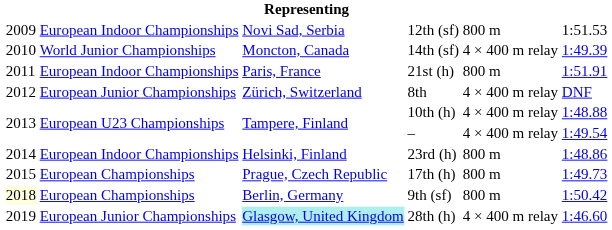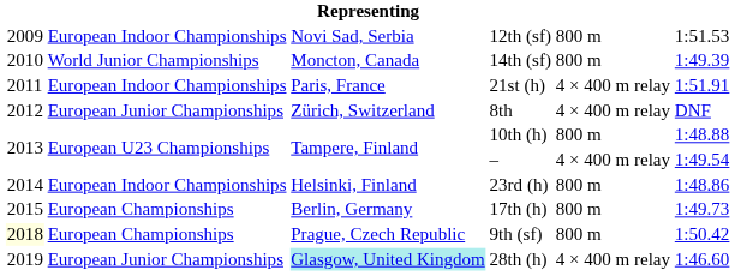14th (sf) | column 5: 4 × 400 m relay -> 800 m
21st (h) | column 5: 800 m -> 4 × 400 m relay
10th (h) | column 5: 4 × 400 m relay -> 800 m
17th (h) | column 3: Prague, Czech Republic -> Berlin, Germany
9th (sf) | column 3: Berlin, Germany -> Prague, Czech Republic
